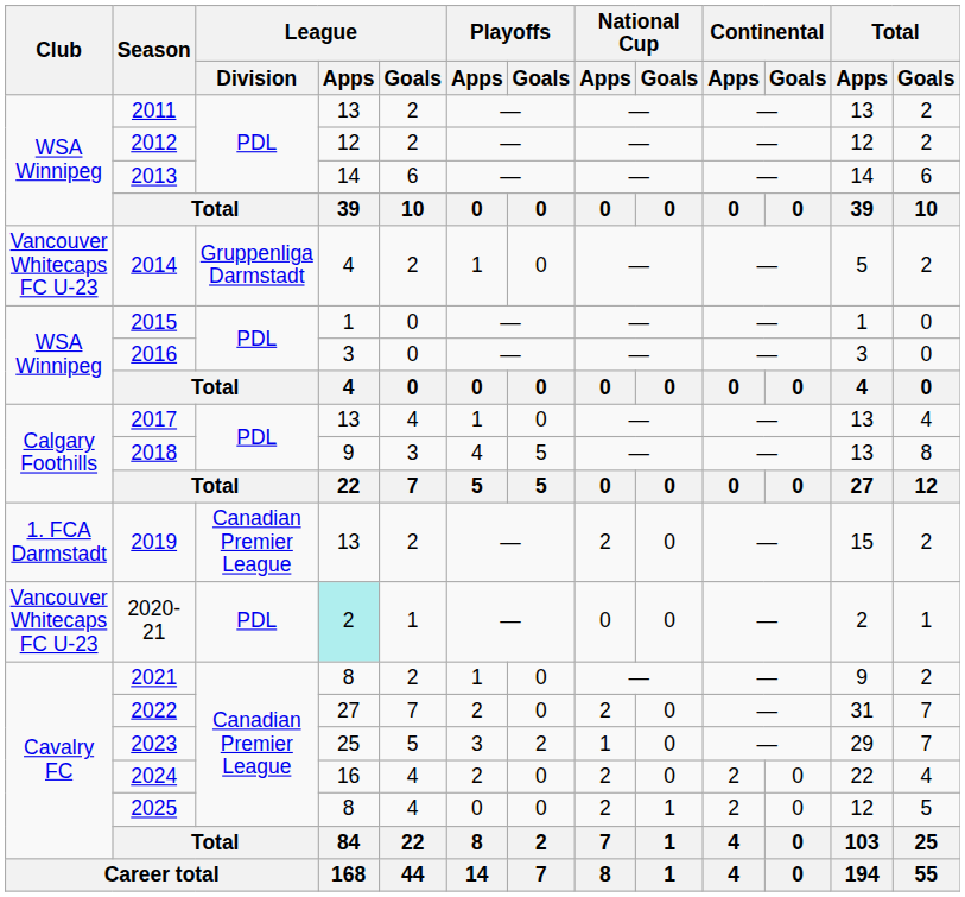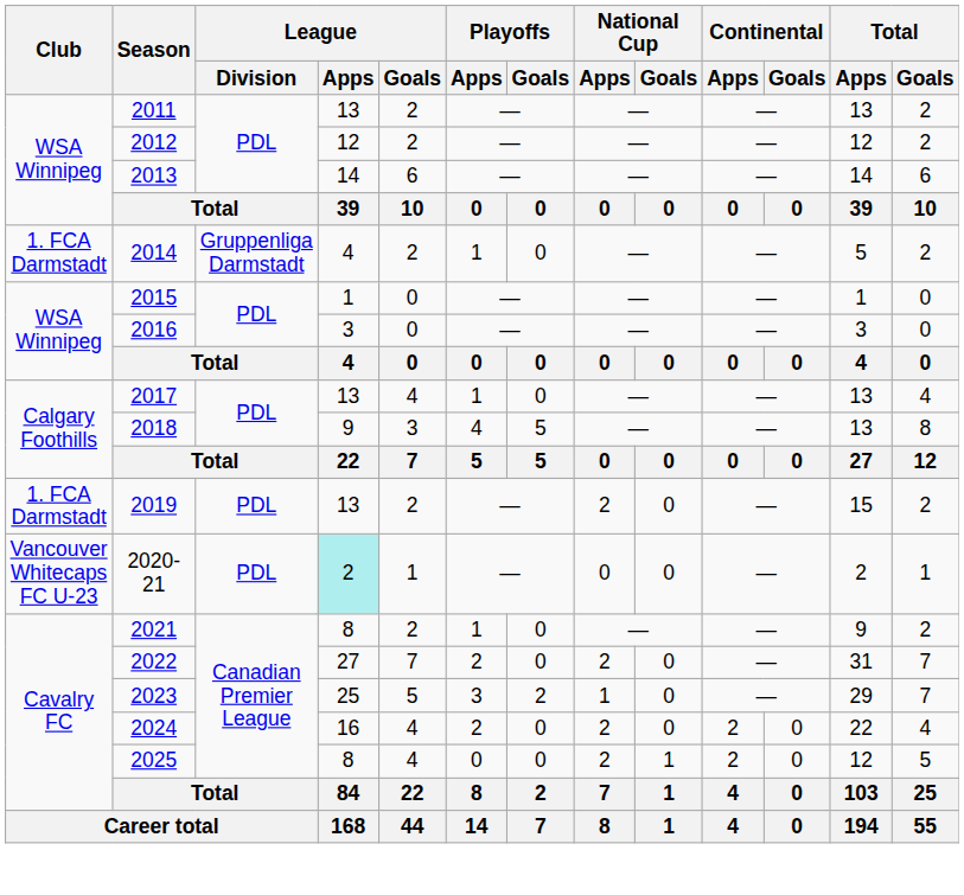2014 | Club: Vancouver Whitecaps FC U-23 -> 1. FCA Darmstadt
2019 | League / Division: Canadian Premier League -> PDL
